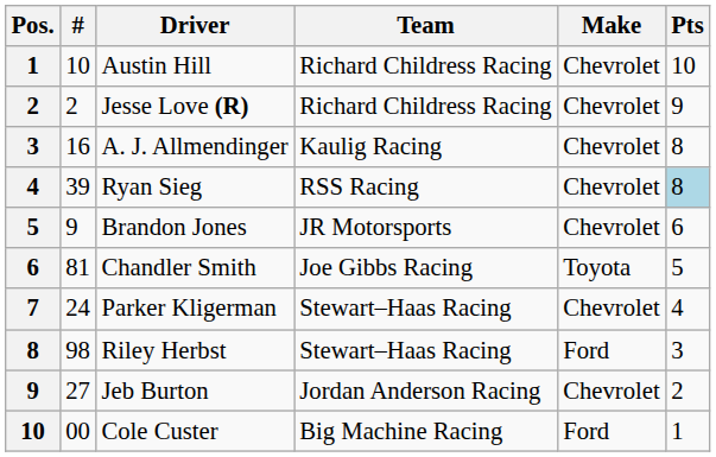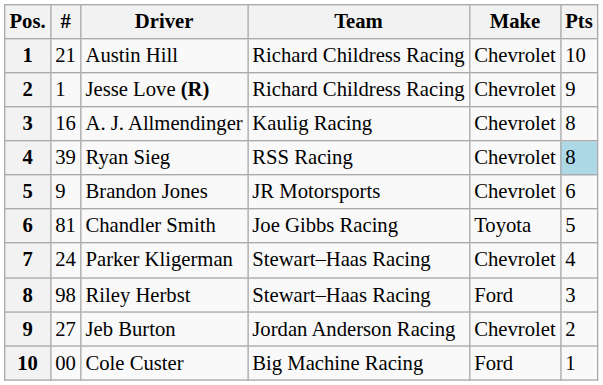Austin Hill | #: 10 -> 21
Jesse Love (R) | #: 2 -> 1
